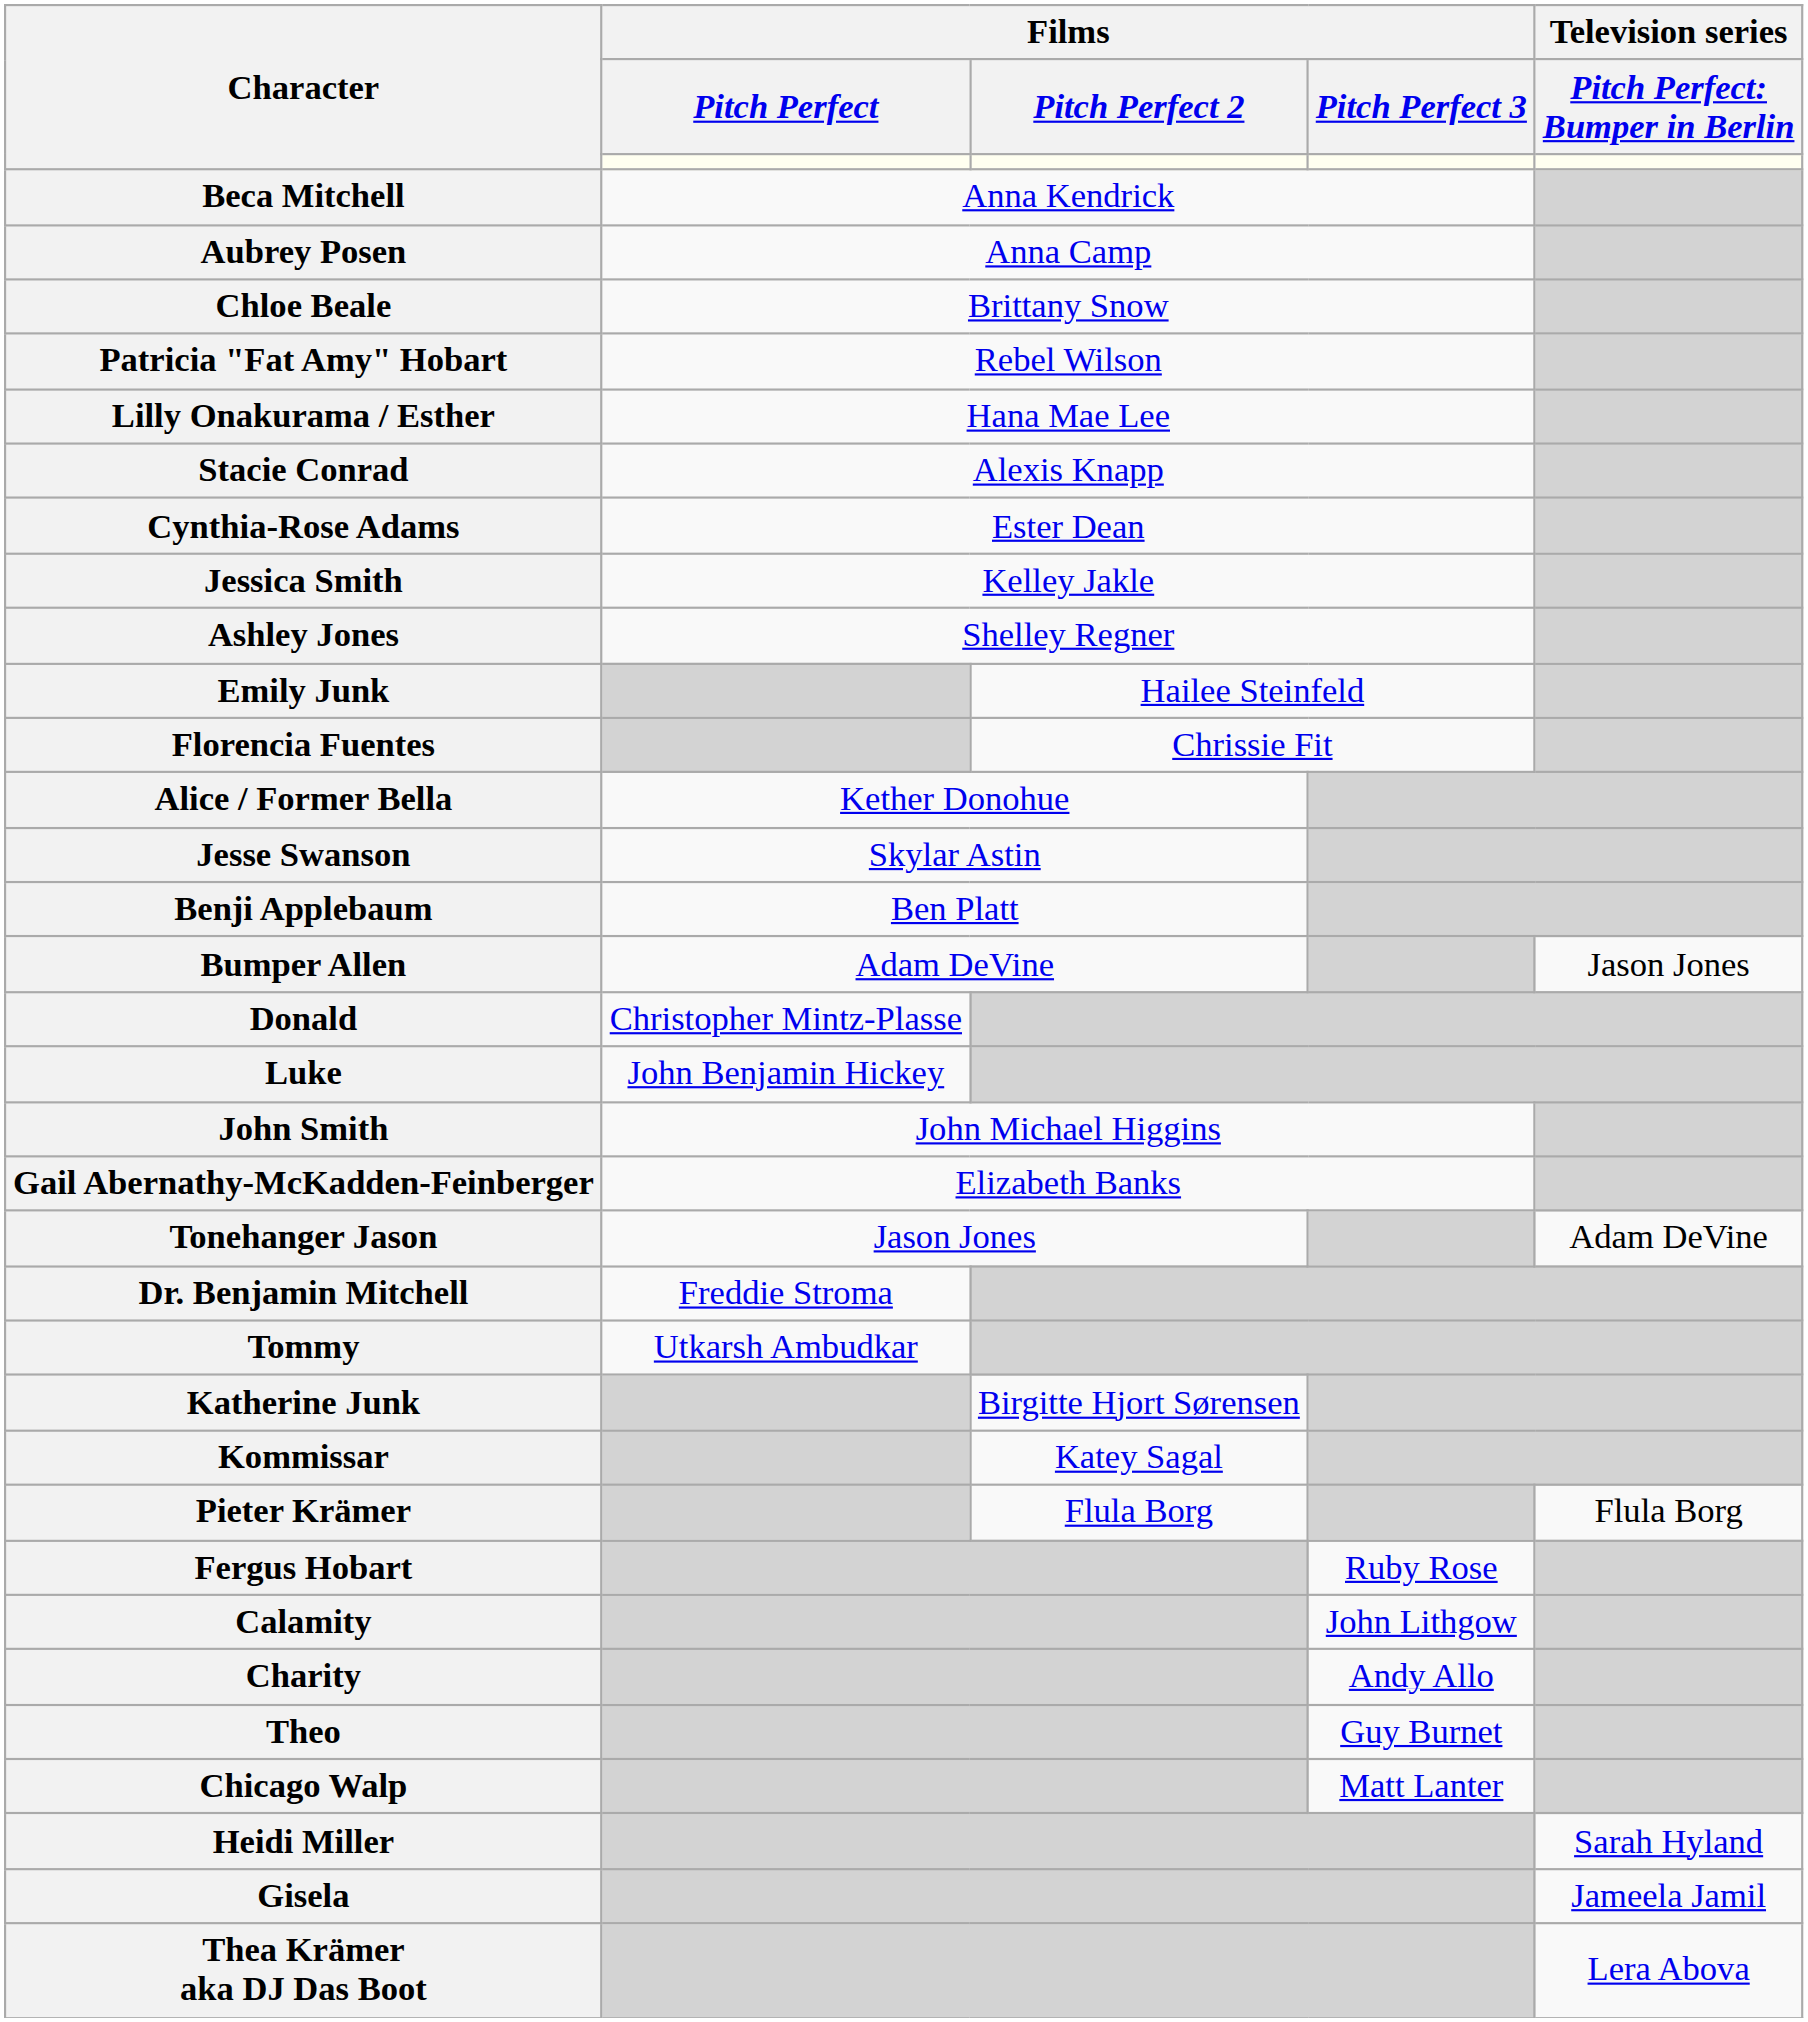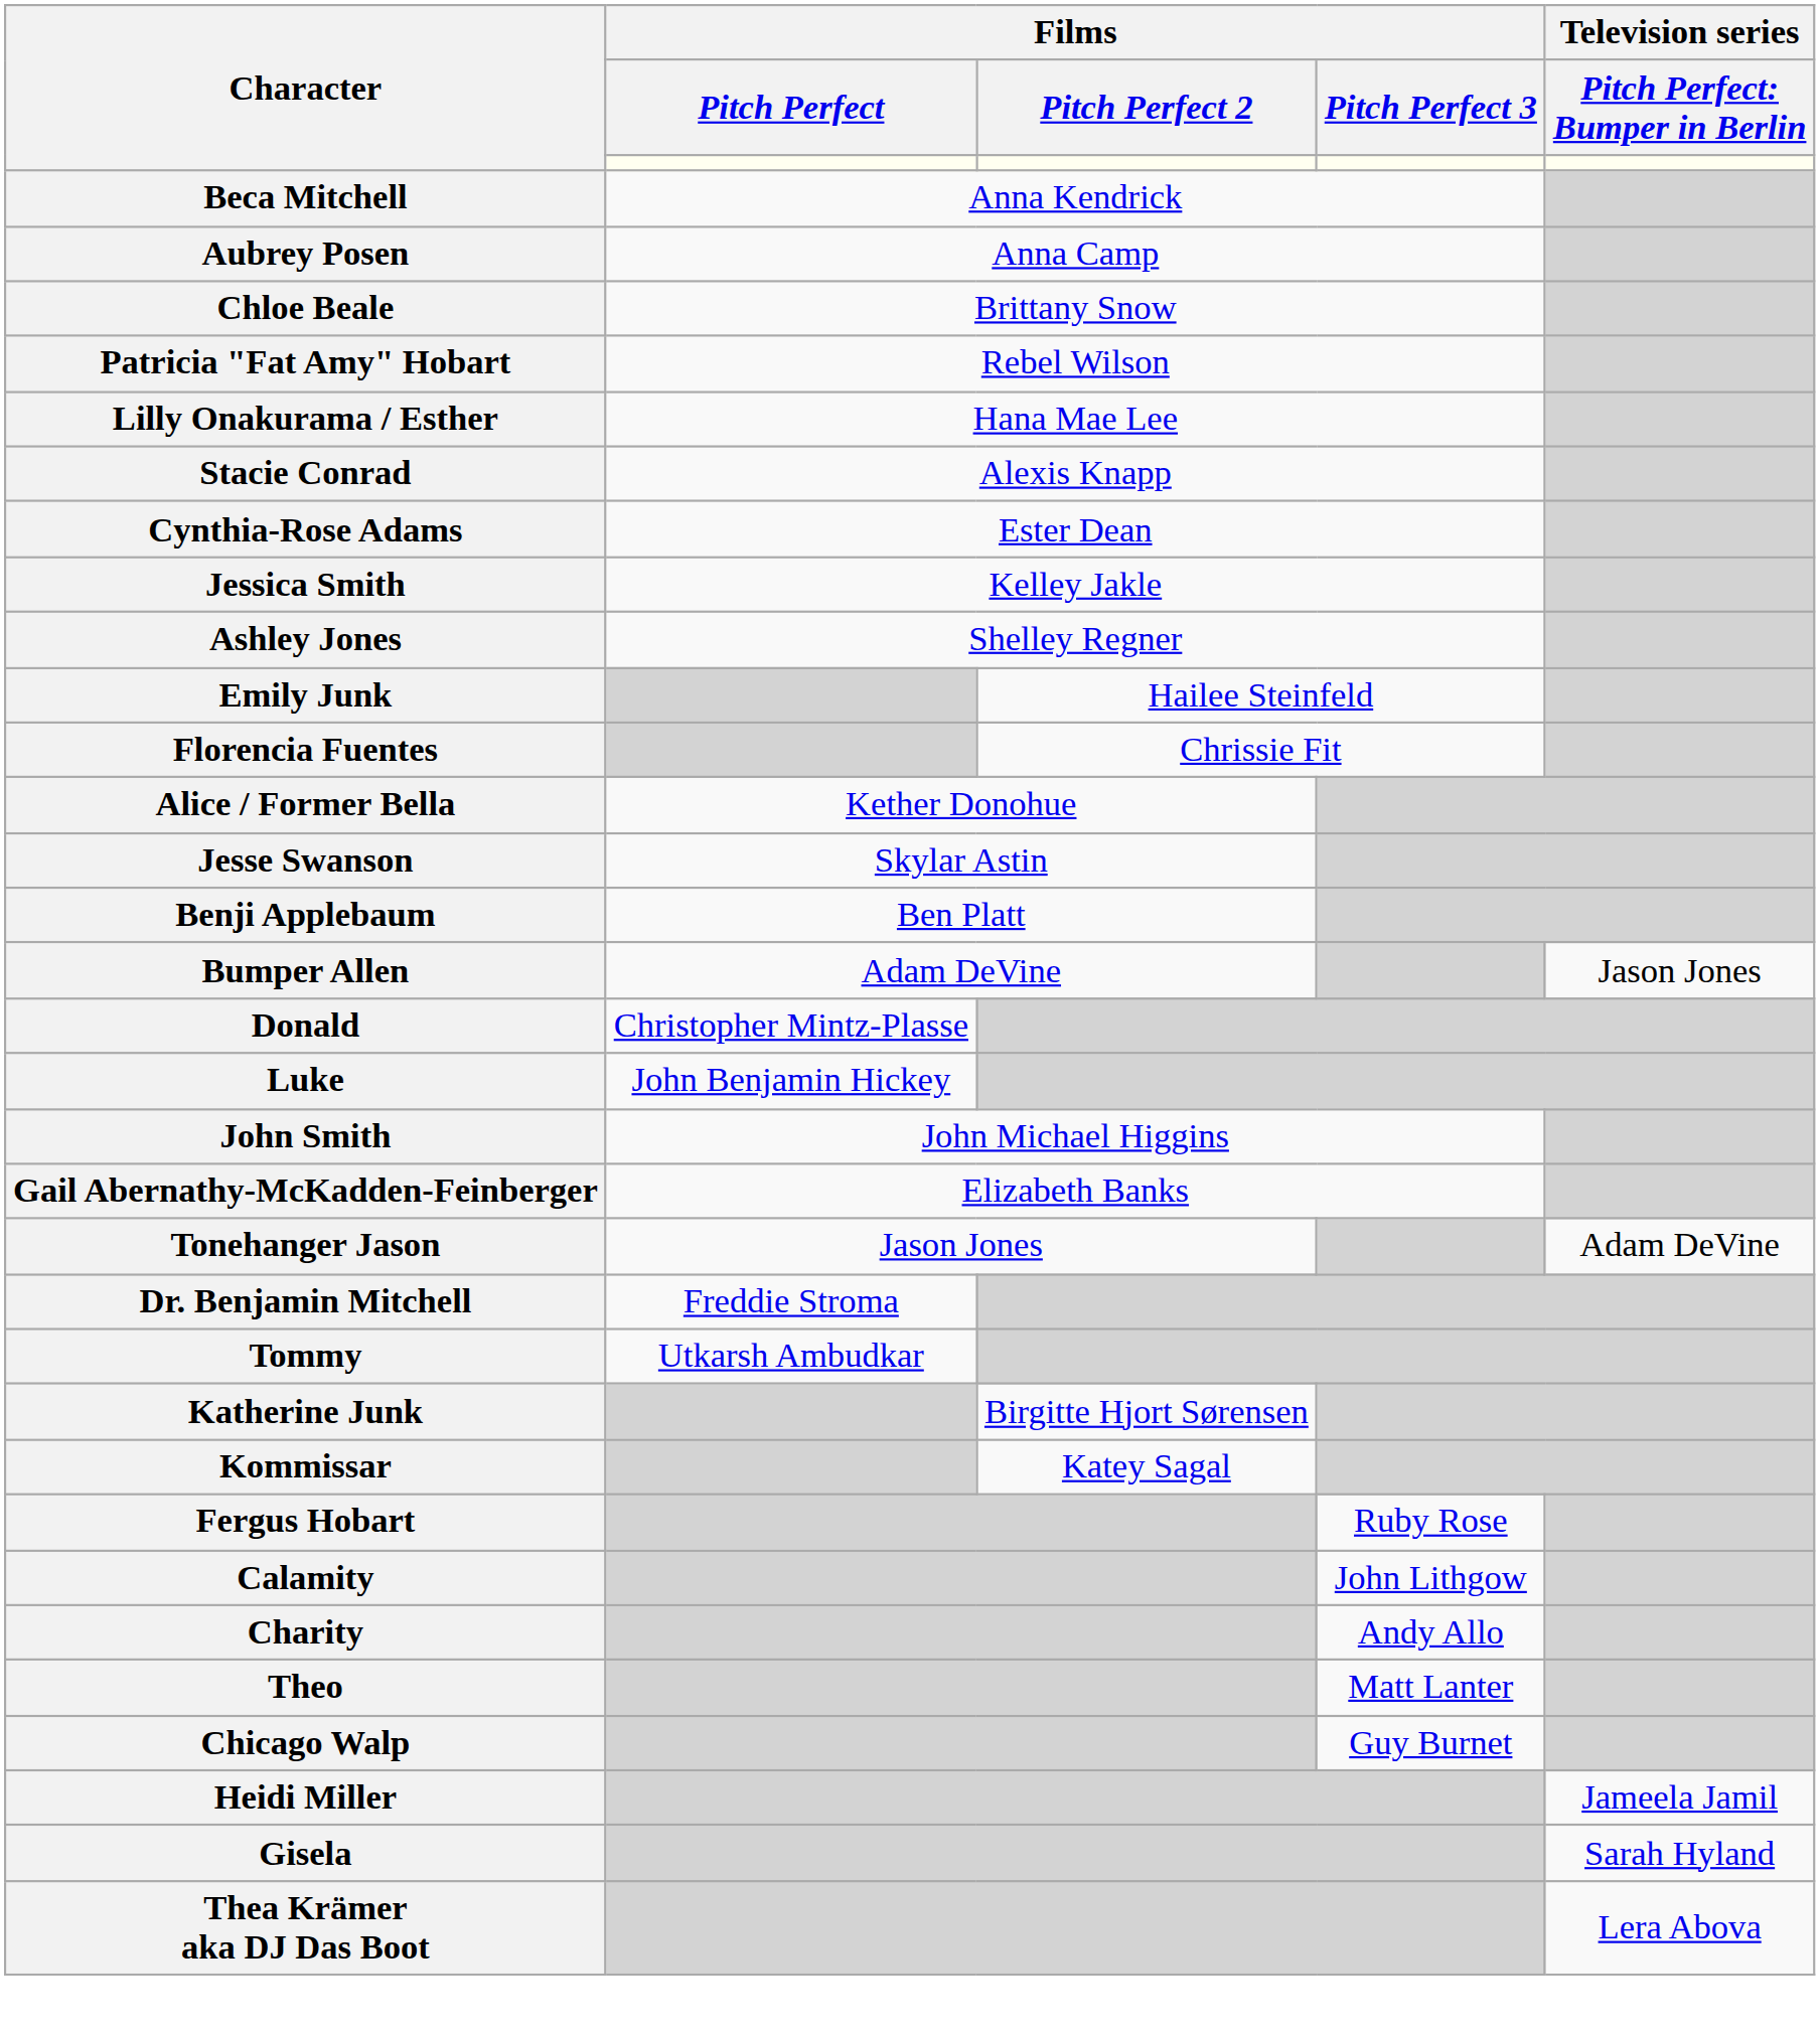- row: Pieter Krämer | Flula Borg | Flula Borg
Theo | Films / Pitch Perfect 3: Guy Burnet -> Matt Lanter
Chicago Walp | Films / Pitch Perfect 3: Matt Lanter -> Guy Burnet
Heidi Miller | column 5: Sarah Hyland -> Jameela Jamil
Gisela | column 5: Jameela Jamil -> Sarah Hyland
